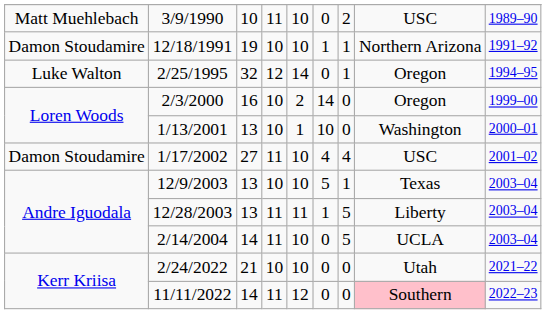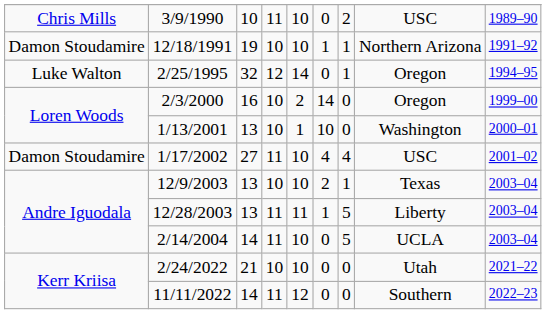3/9/1990 | column 1: Matt Muehlebach -> Chris Mills
12/9/2003 | column 6: 5 -> 2
11/11/2022 | column 8: pink background -> no background
